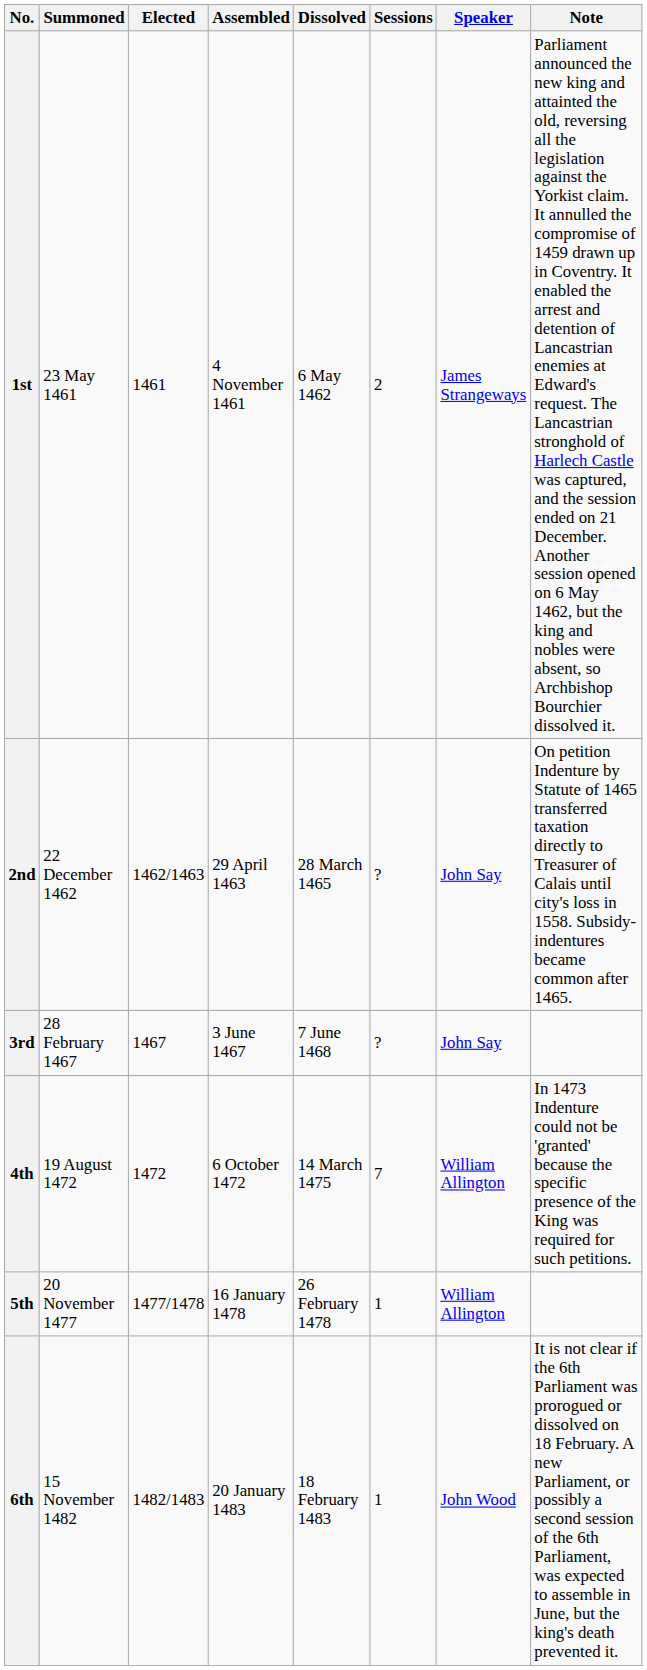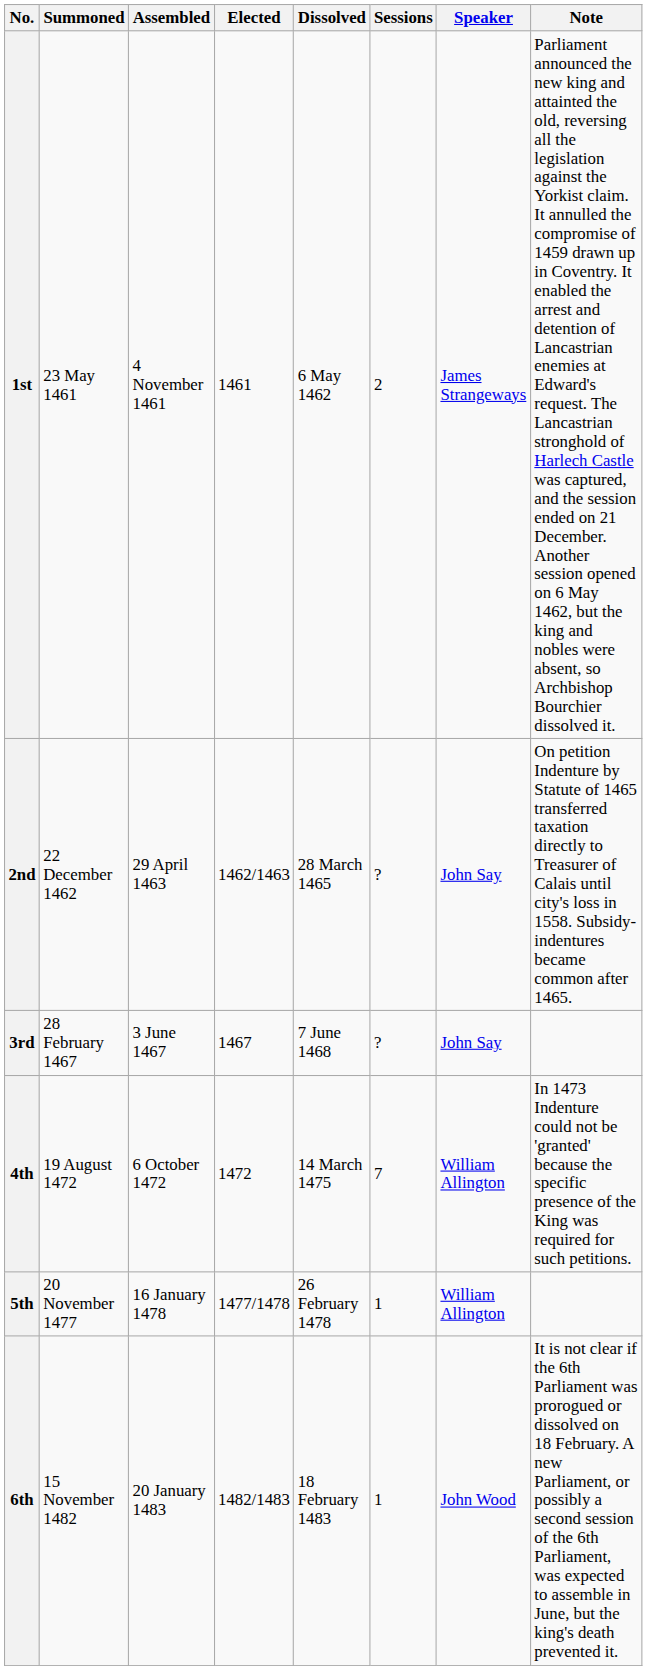columns swapped: Elected <-> Assembled
